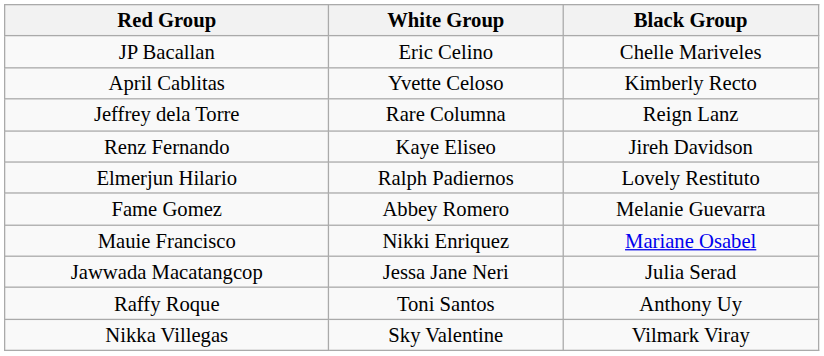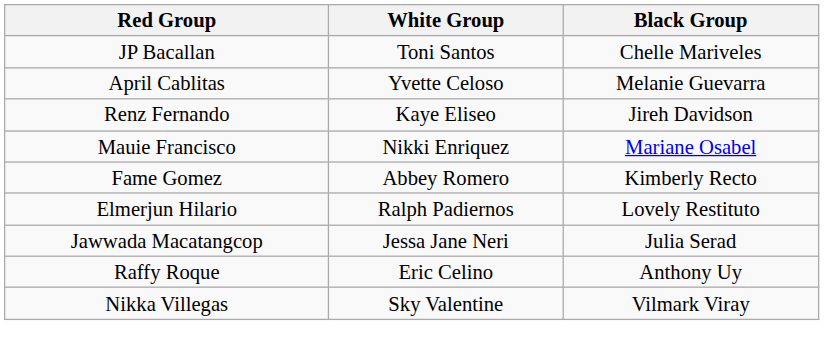JP Bacallan | White Group: Eric Celino -> Toni Santos
April Cablitas | Black Group: Kimberly Recto -> Melanie Guevarra
- row: Jeffrey dela Torre | Rare Columna | Reign Lanz
rows swapped: Mauie Francisco <-> Elmerjun Hilario
Fame Gomez | Black Group: Melanie Guevarra -> Kimberly Recto
Raffy Roque | White Group: Toni Santos -> Eric Celino
